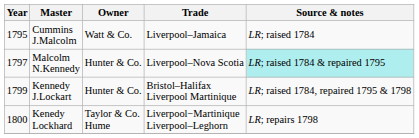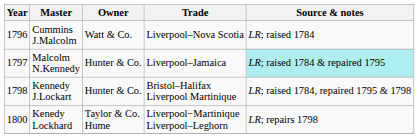Cummins J.Malcolm | Year: 1795 -> 1796
Cummins J.Malcolm | Trade: Liverpool–Jamaica -> Liverpool–Nova Scotia
Malcolm N.Kennedy | Trade: Liverpool–Nova Scotia -> Liverpool–Jamaica
Kennedy J.Lockart | Year: 1799 -> 1798
